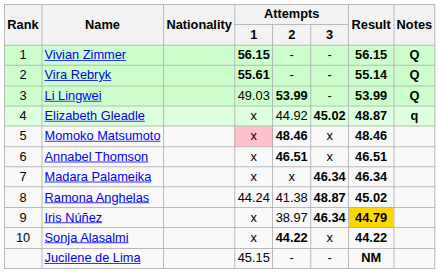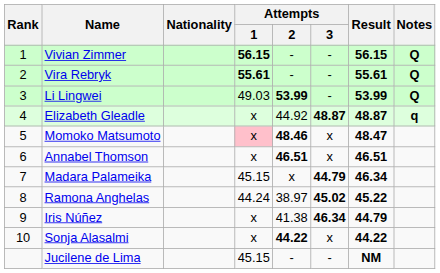Vira Rebryk | Result: 55.14 -> 55.61
Elizabeth Gleadle | Attempts / 3: 45.02 -> 48.87
Momoko Matsumoto | Result: 48.46 -> 48.47
Madara Palameika | Attempts / 1: x -> 45.15
Madara Palameika | Attempts / 3: 46.34 -> 44.79
Ramona Anghelas | Attempts / 2: 41.38 -> 38.97
Ramona Anghelas | Attempts / 3: 48.87 -> 45.02
Ramona Anghelas | Result: 45.02 -> 45.22
Iris Núñez | Attempts / 2: 38.97 -> 41.38
Iris Núñez | Result: gold background -> no background
